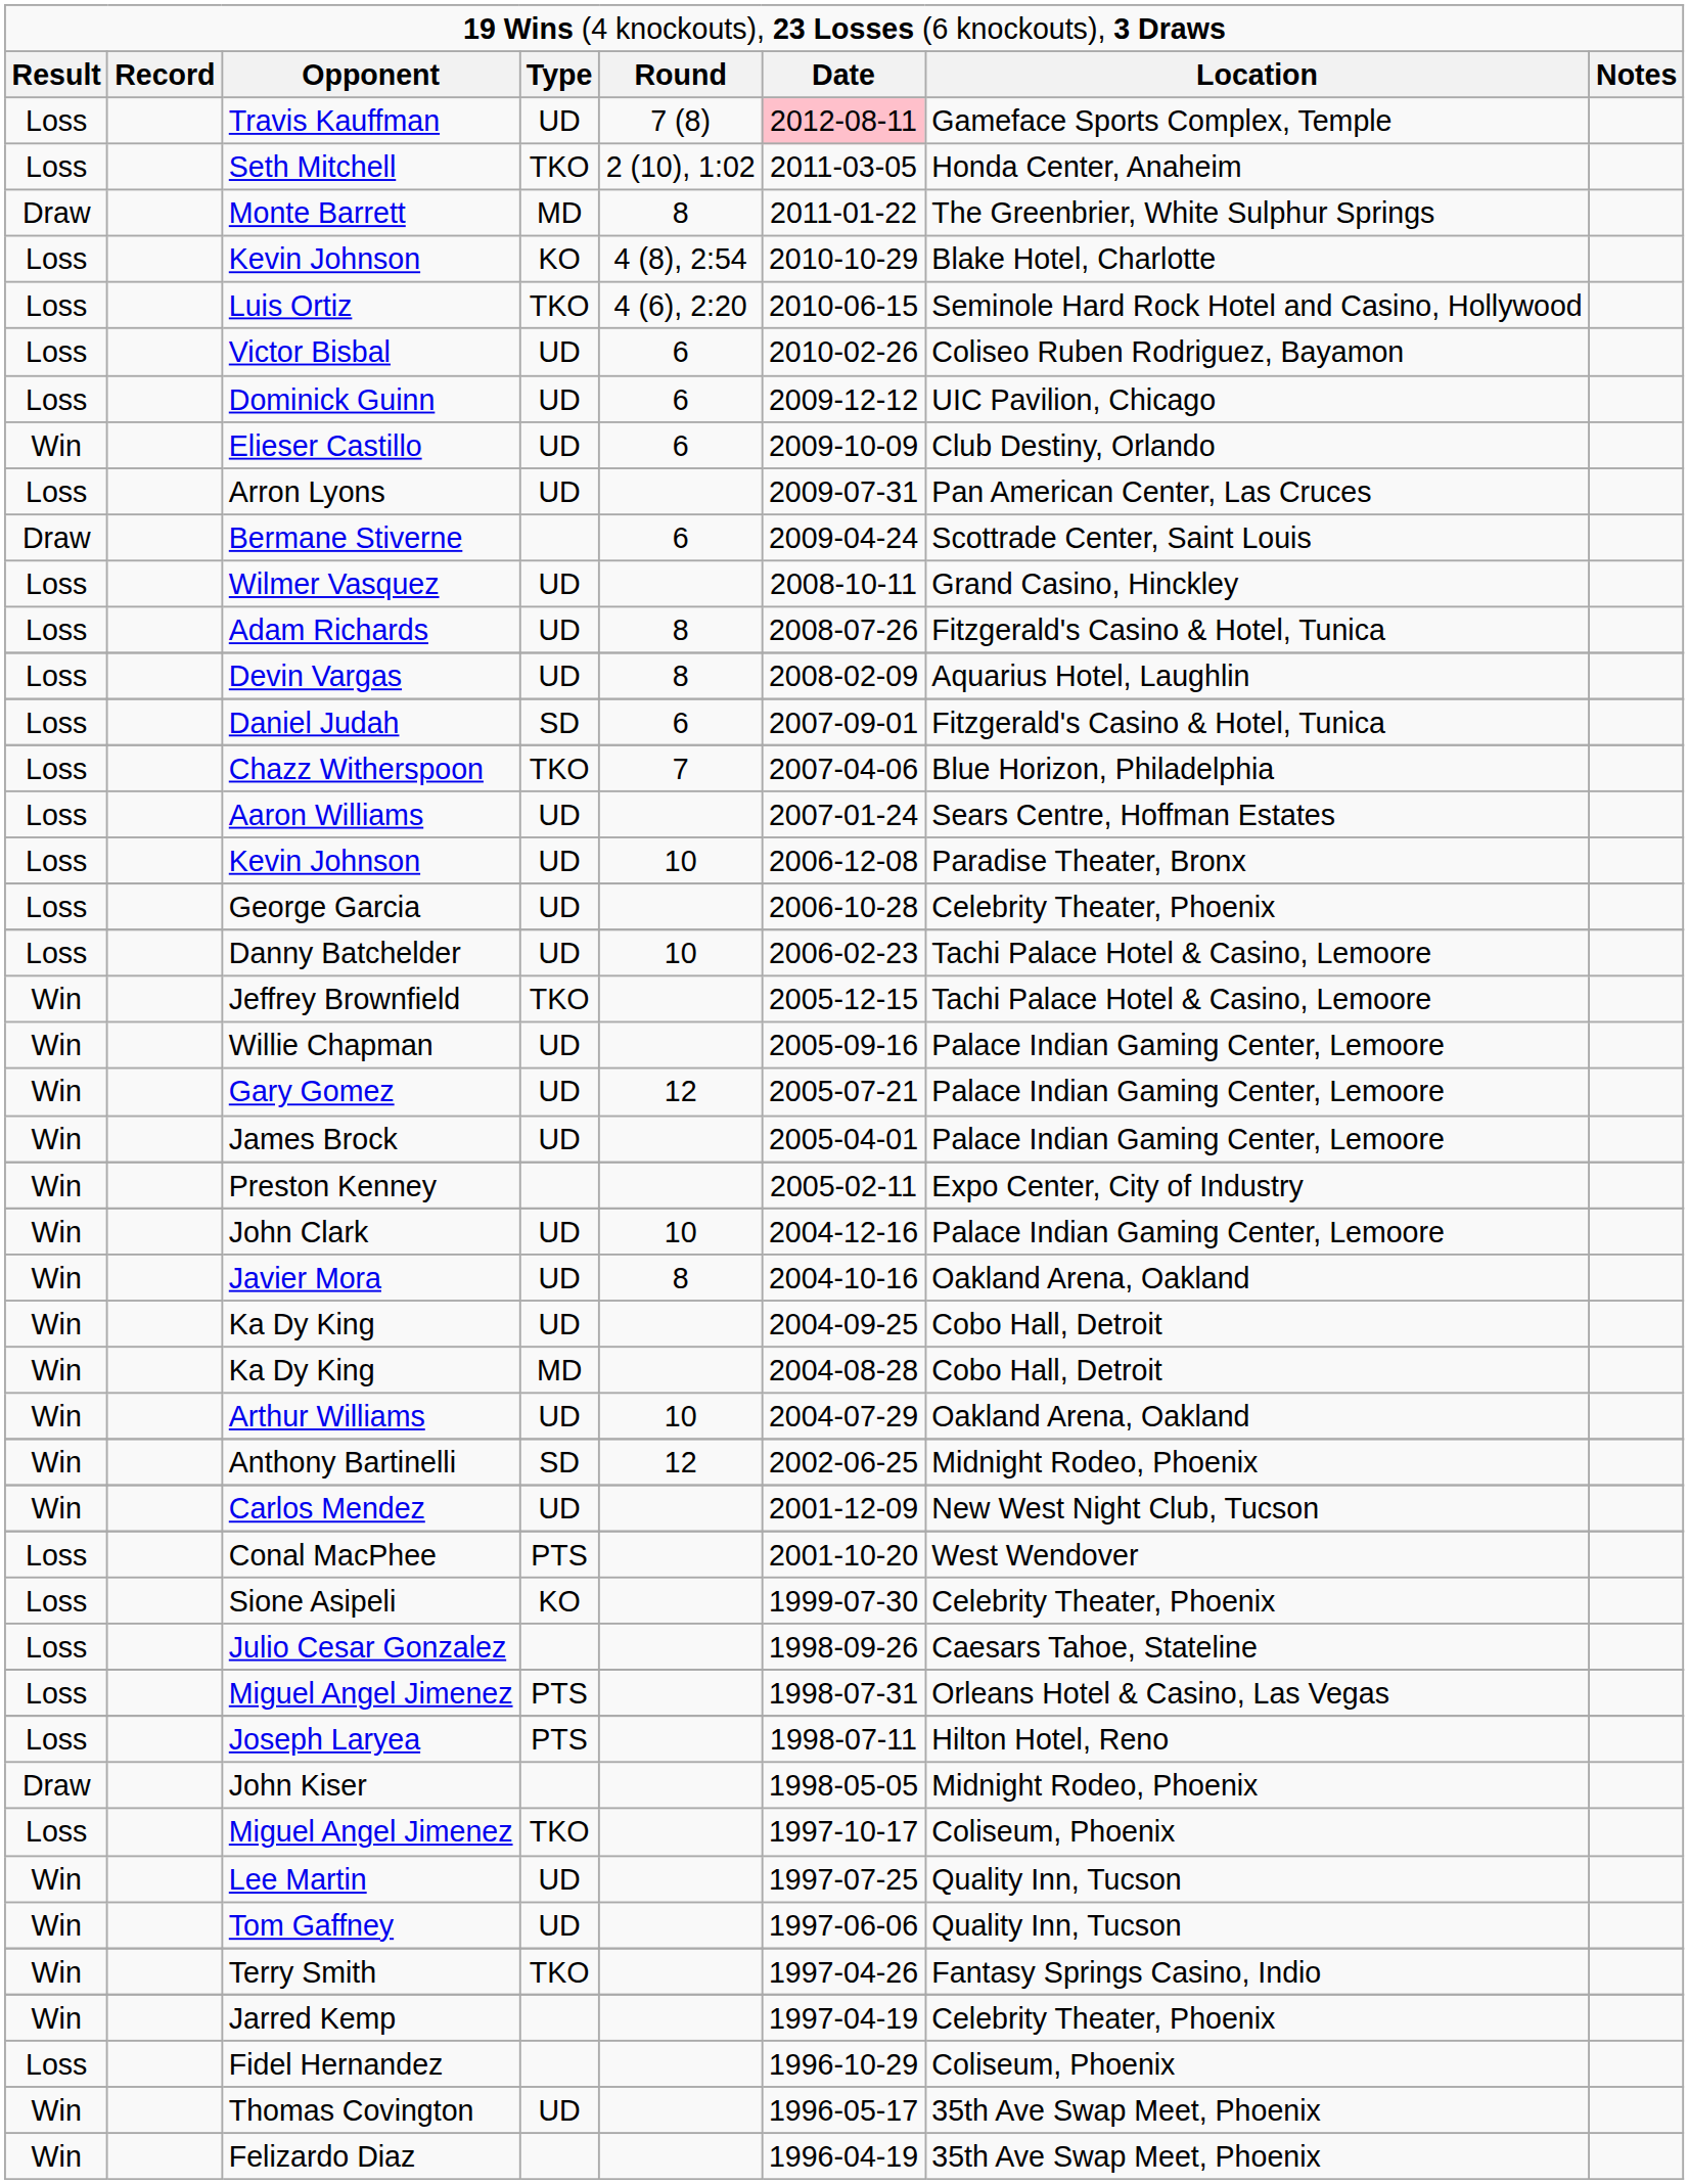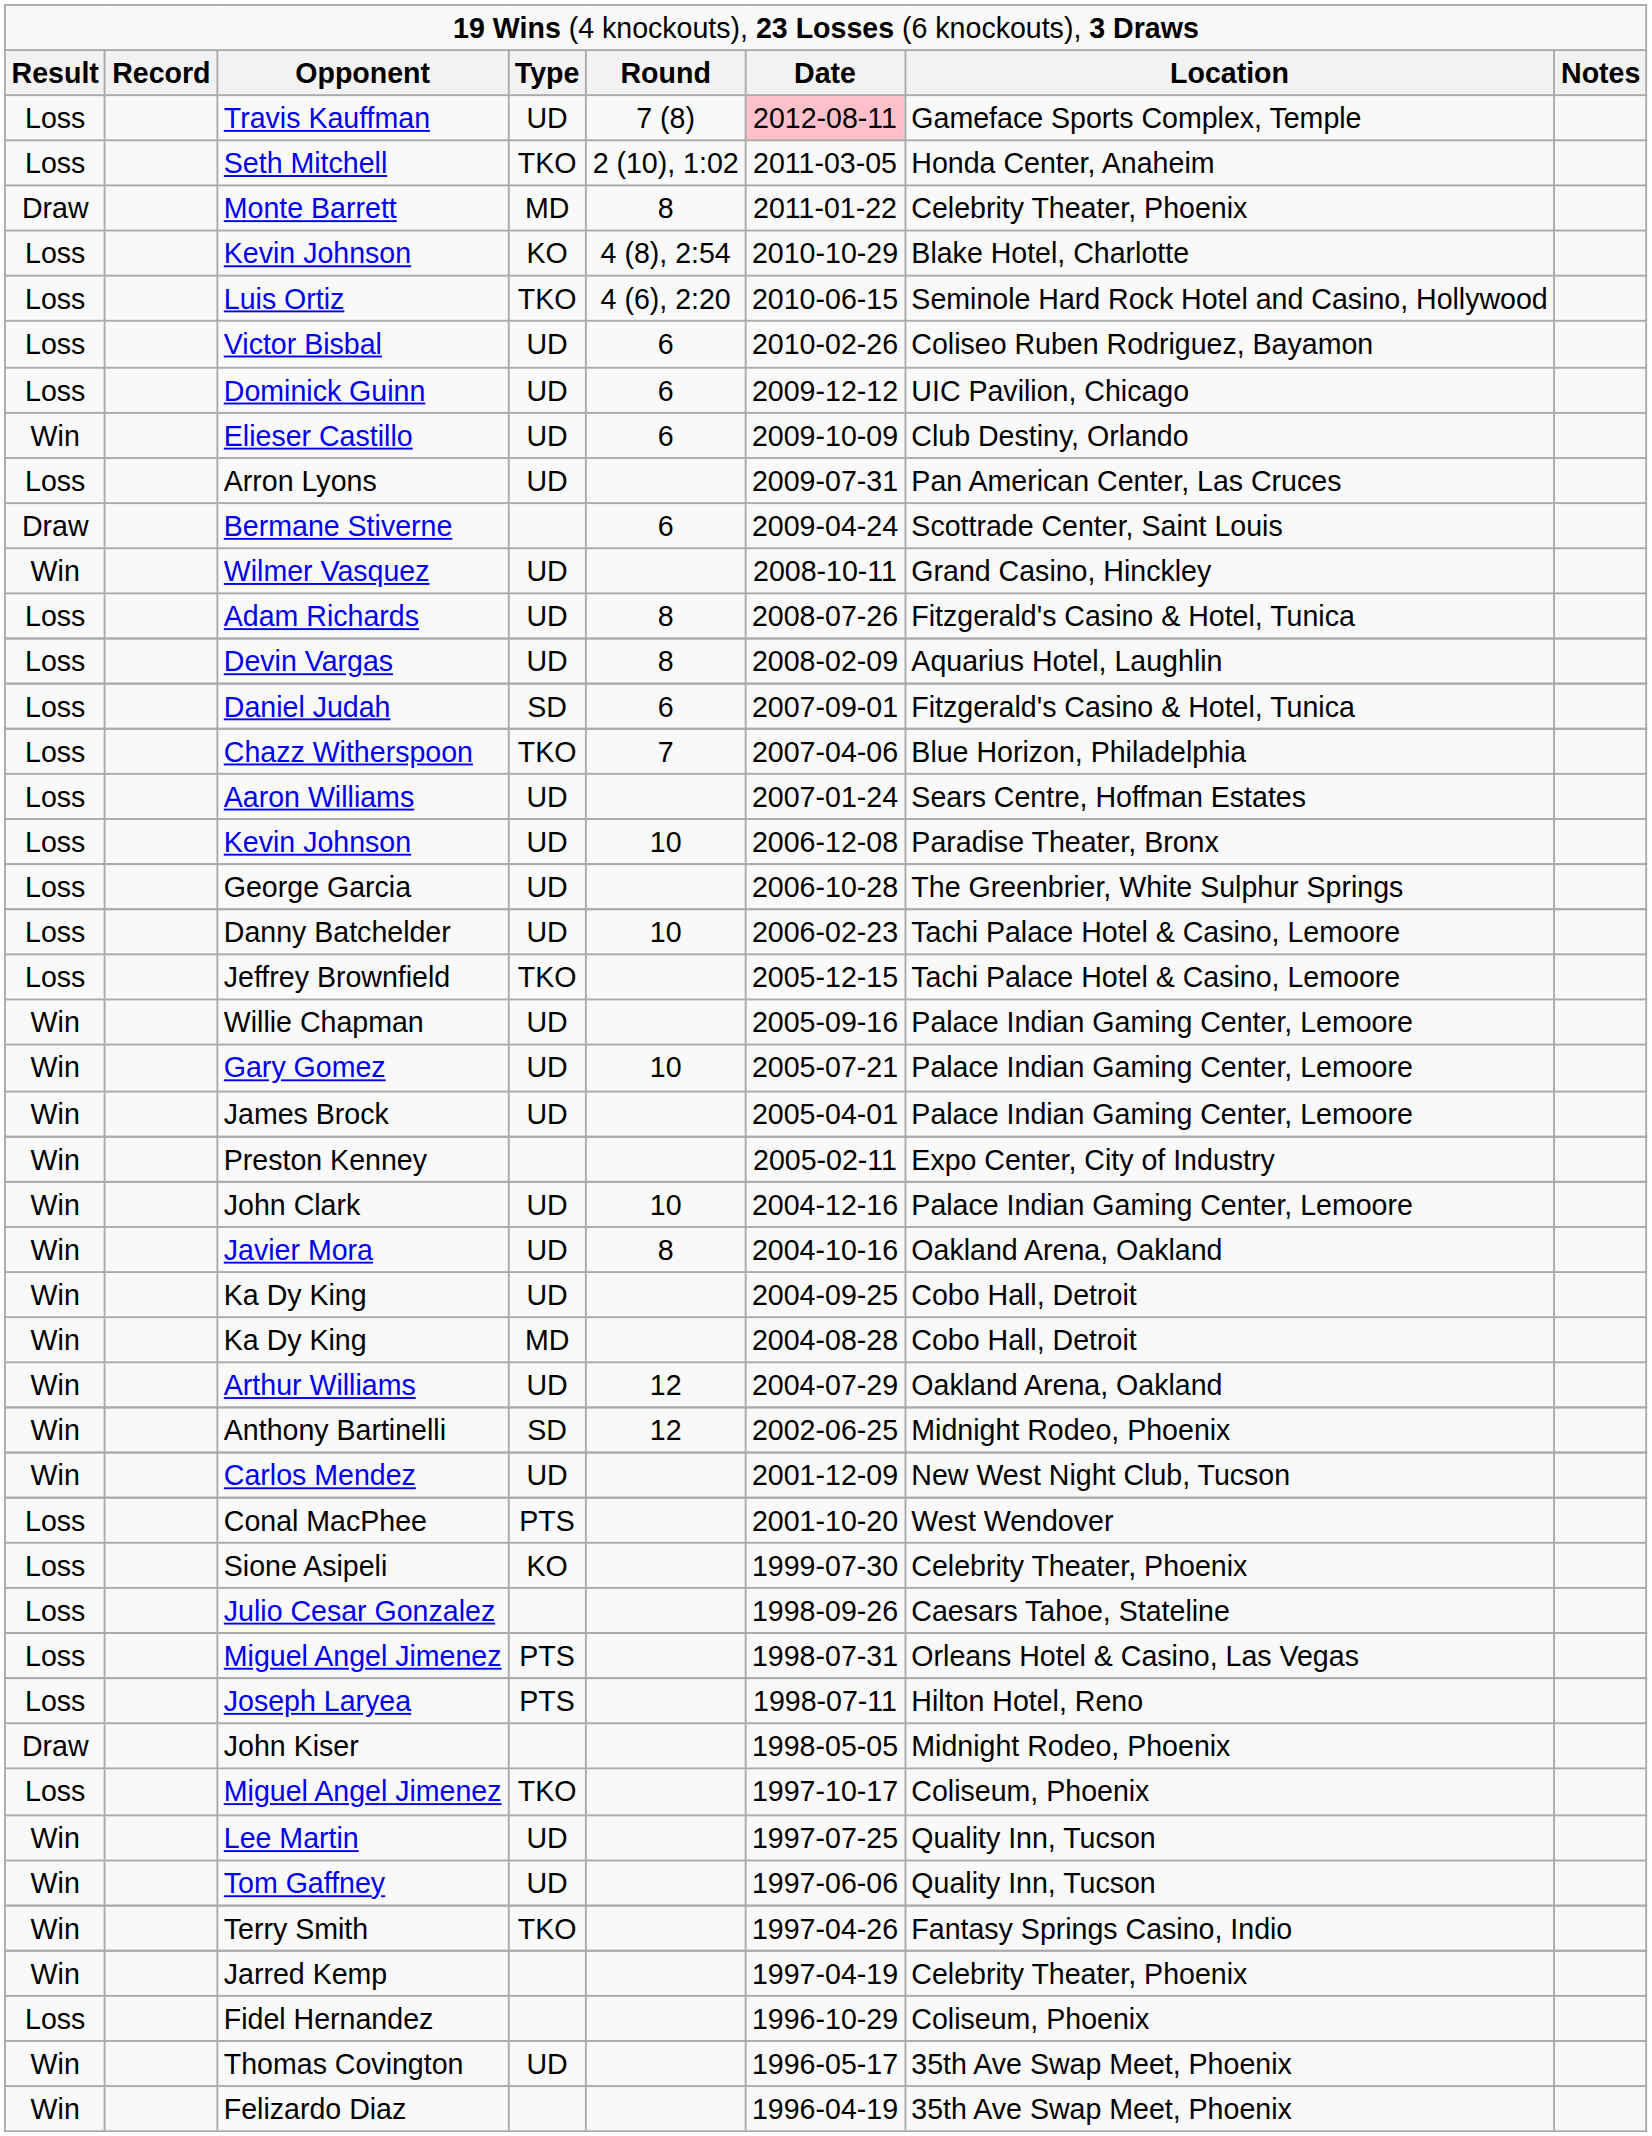Monte Barrett | column 7: The Greenbrier, White Sulphur Springs -> Celebrity Theater, Phoenix
Wilmer Vasquez | column 1: Loss -> Win
George Garcia | column 7: Celebrity Theater, Phoenix -> The Greenbrier, White Sulphur Springs
Jeffrey Brownfield | column 1: Win -> Loss
Gary Gomez | column 5: 12 -> 10
Arthur Williams | column 5: 10 -> 12
